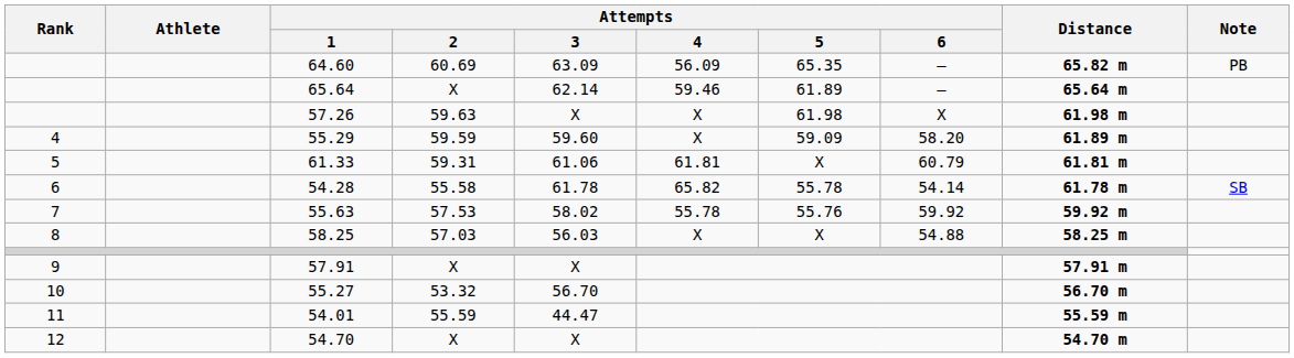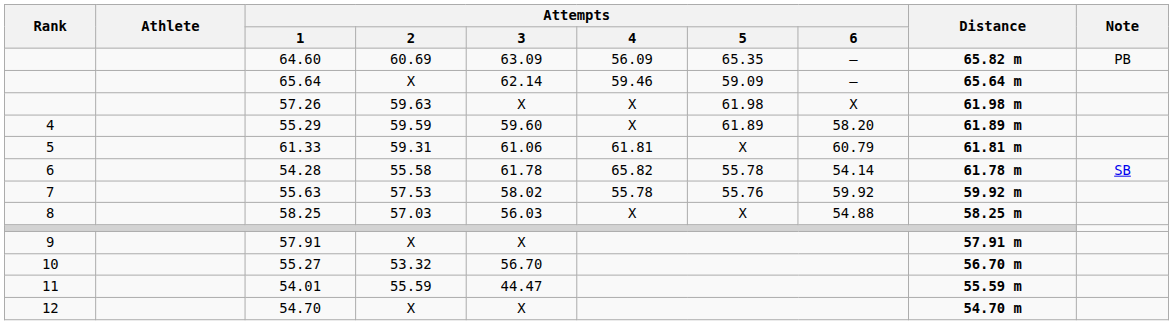65.64 | Attempts / 5: 61.89 -> 59.09
55.29 | Attempts / 5: 59.09 -> 61.89
